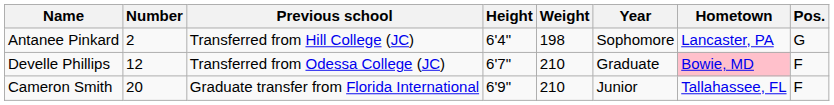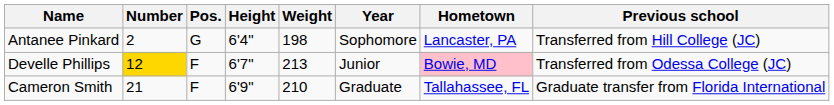columns swapped: Pos. <-> Previous school
Develle Phillips | Number: no background -> gold background
Develle Phillips | Weight: 210 -> 213
Develle Phillips | Year: Graduate -> Junior
Cameron Smith | Number: 20 -> 21
Cameron Smith | Year: Junior -> Graduate
